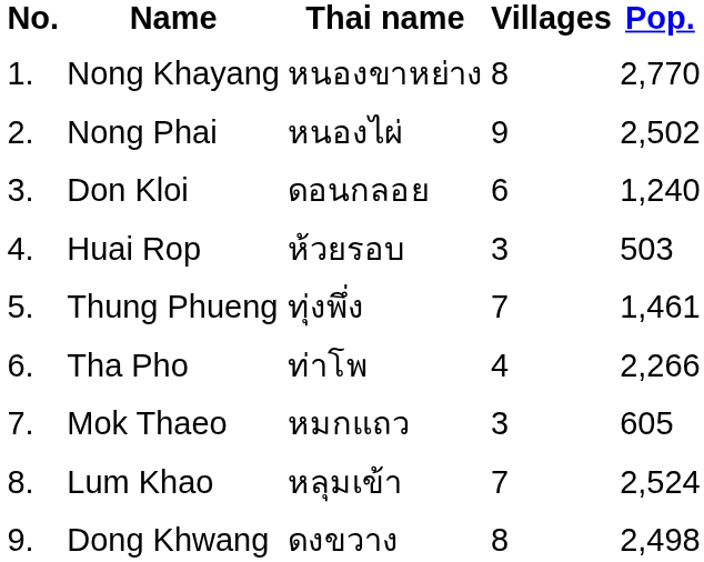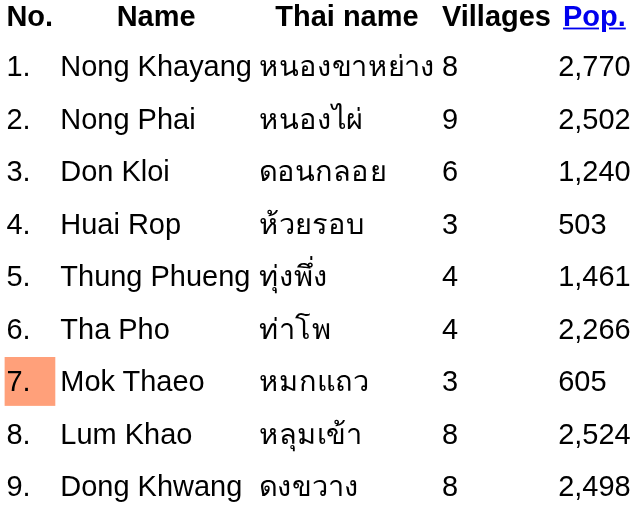Thung Phueng | Villages: 7 -> 4
Mok Thaeo | No.: no background -> lightsalmon background
Lum Khao | Villages: 7 -> 8
